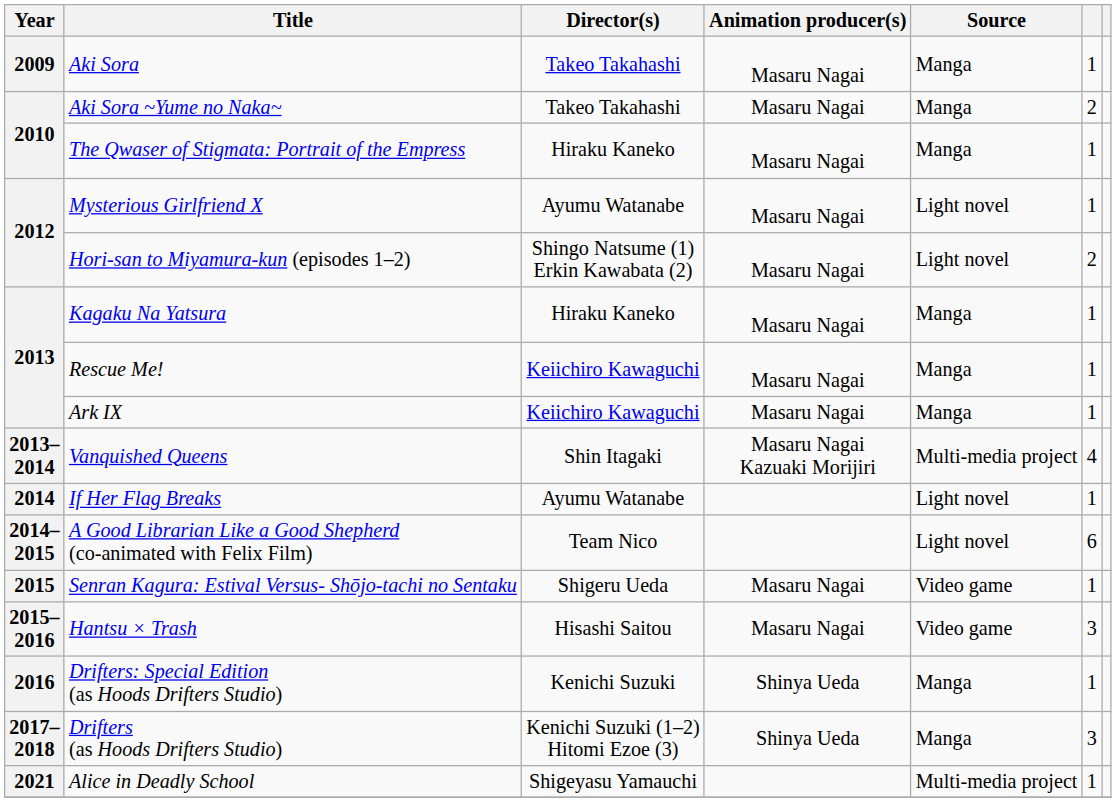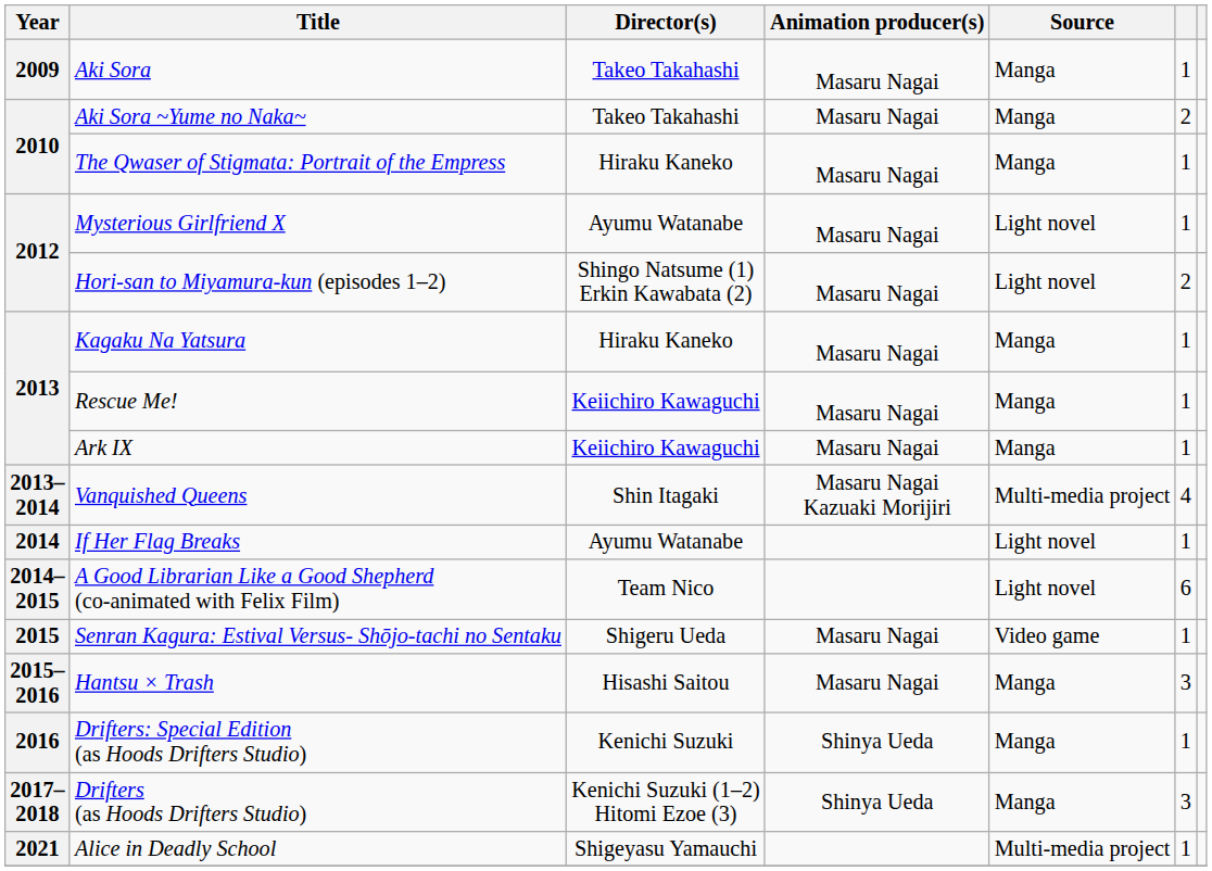Hantsu × Trash | Source: Video game -> Manga
